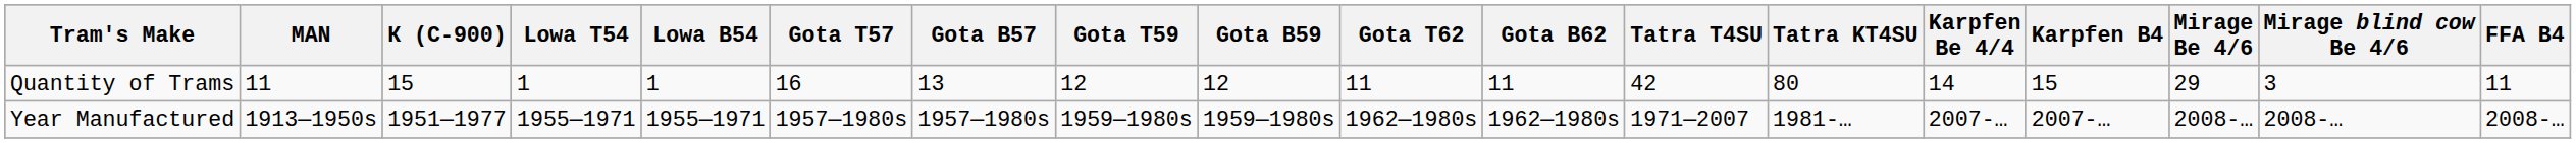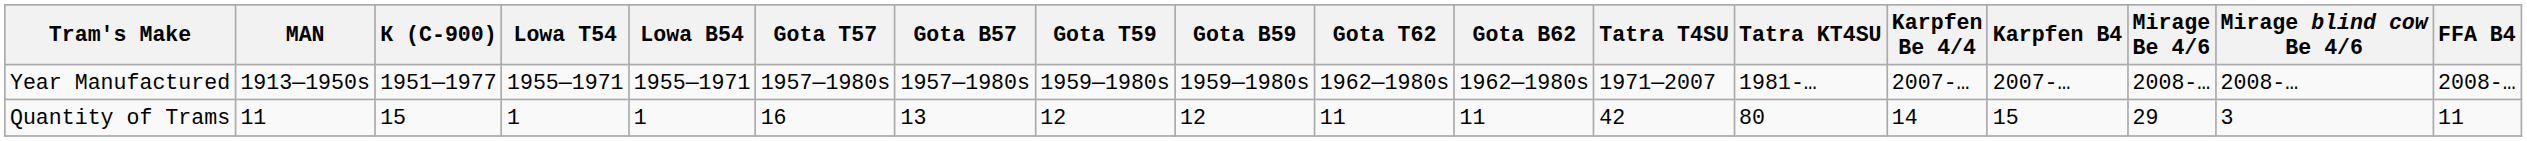rows swapped: Year Manufactured <-> Quantity of Trams
